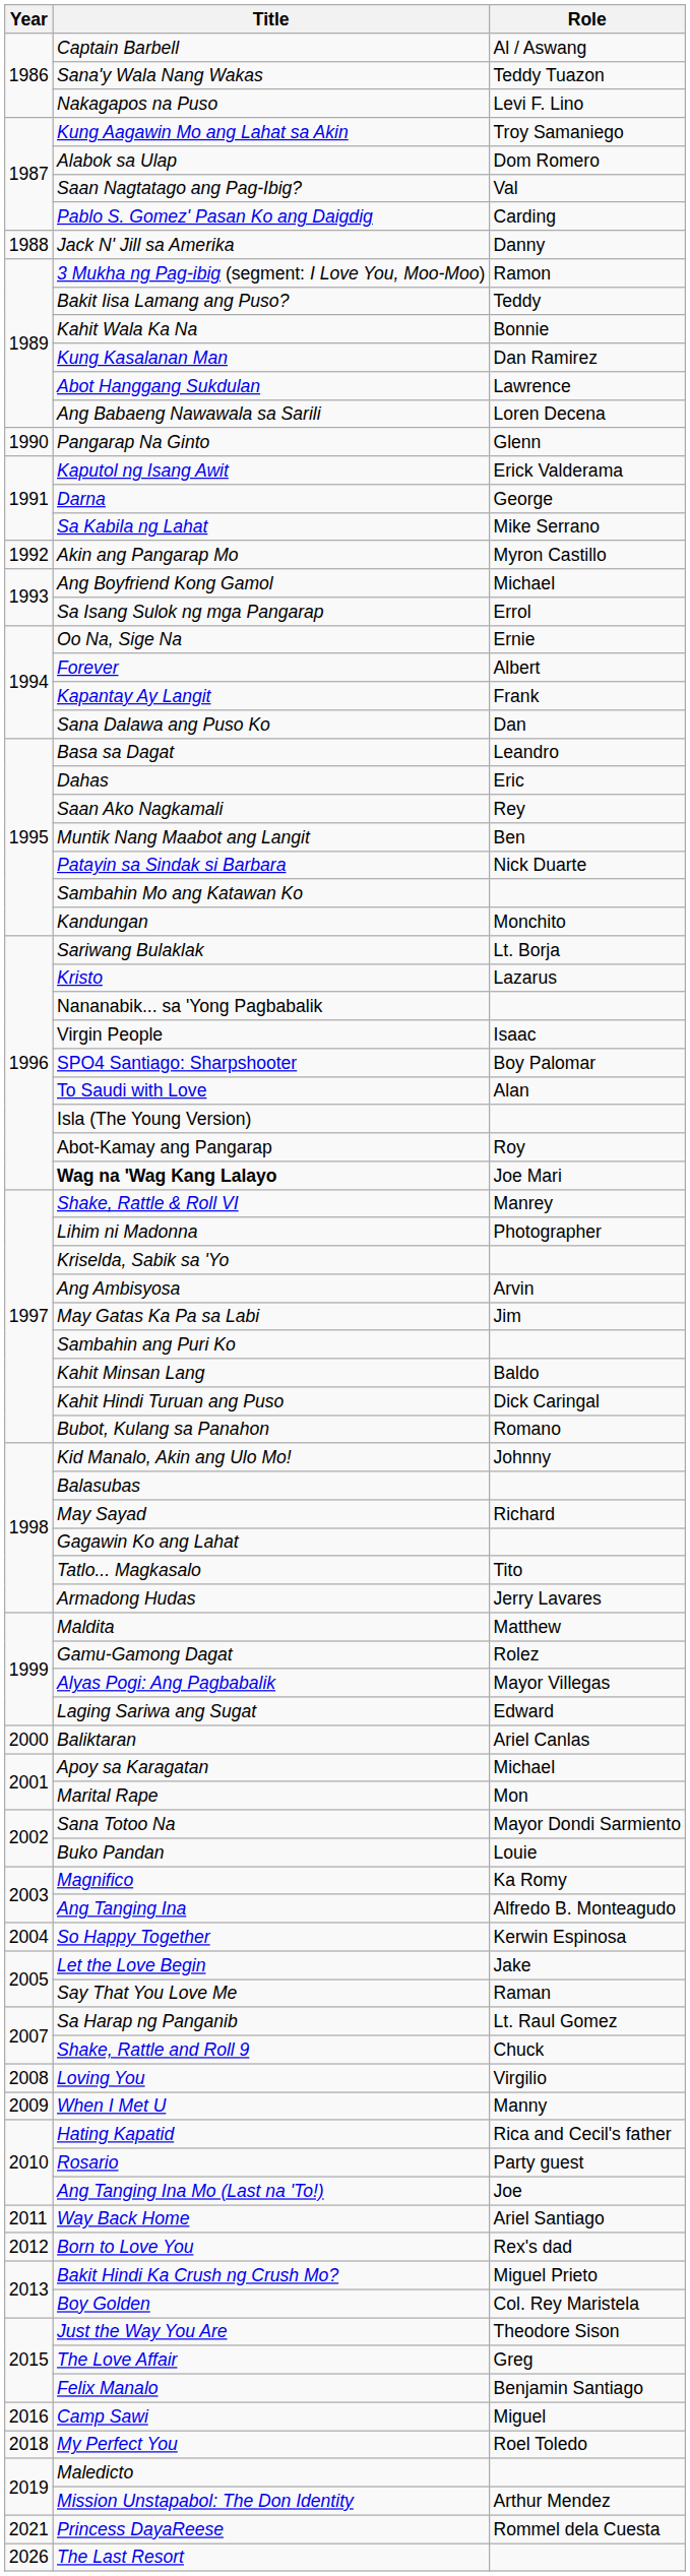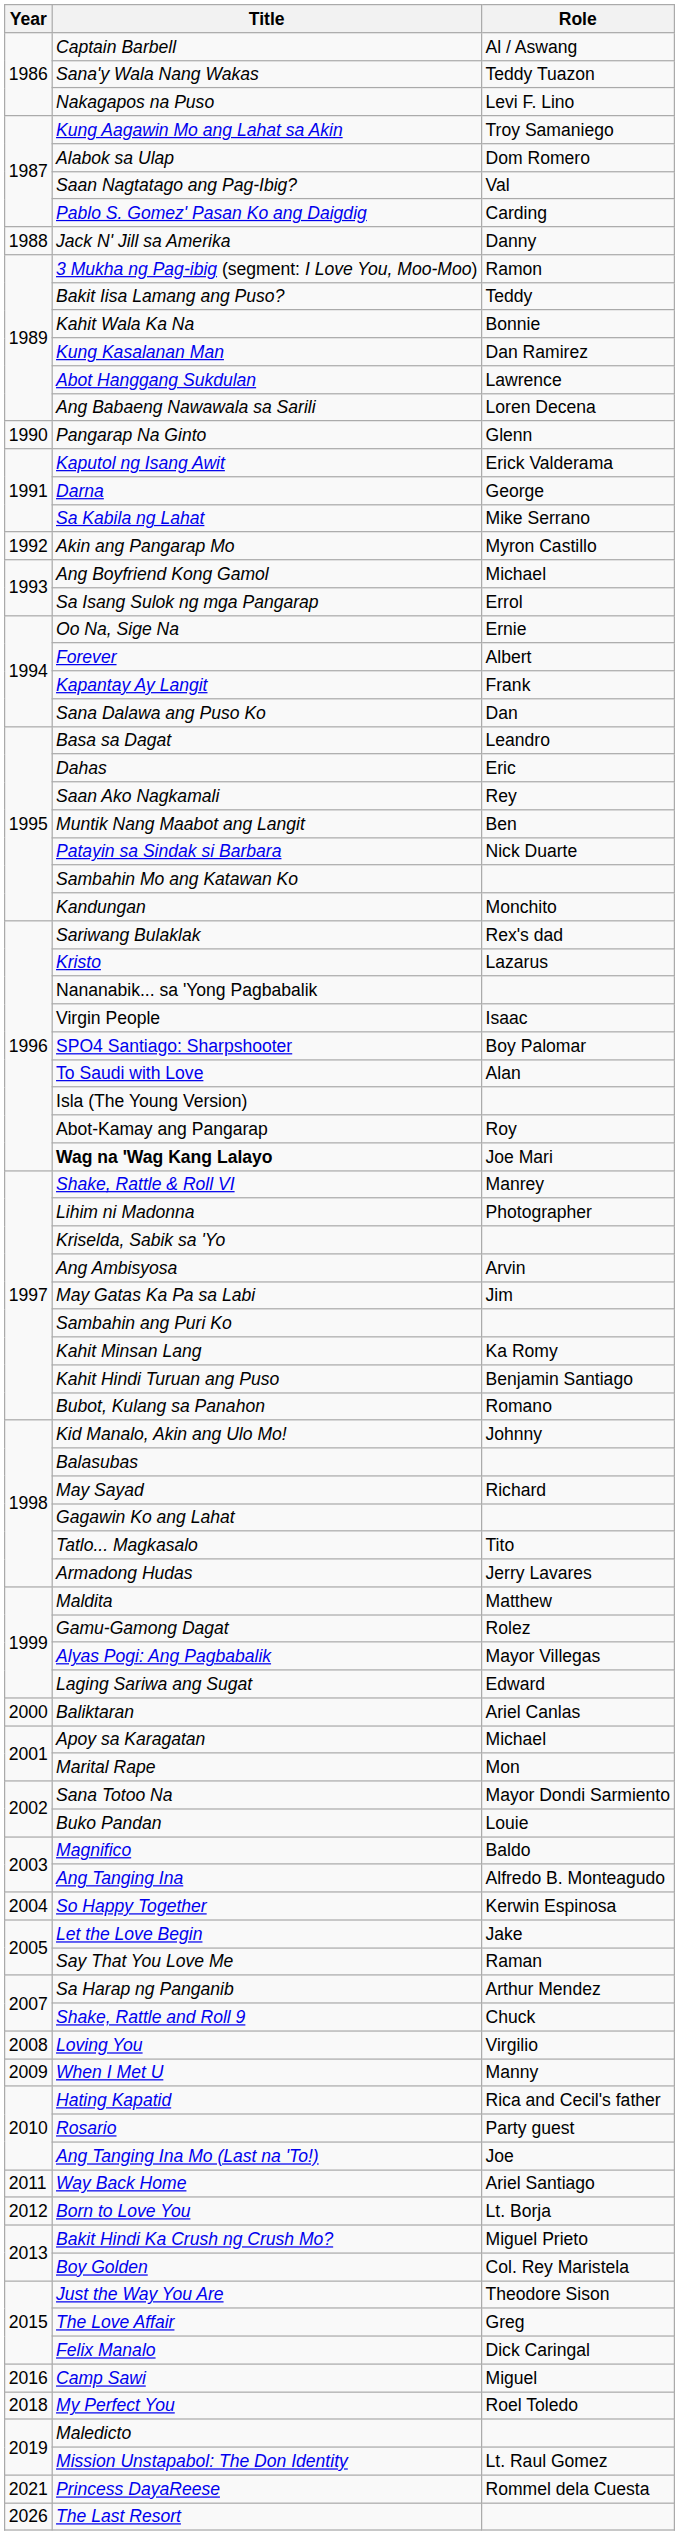Sariwang Bulaklak | Role: Lt. Borja -> Rex's dad
Kahit Minsan Lang | Role: Baldo -> Ka Romy
Kahit Hindi Turuan ang Puso | Role: Dick Caringal -> Benjamin Santiago
Magnifico | Role: Ka Romy -> Baldo
Sa Harap ng Panganib | Role: Lt. Raul Gomez -> Arthur Mendez
Born to Love You | Role: Rex's dad -> Lt. Borja
Felix Manalo | Role: Benjamin Santiago -> Dick Caringal
Mission Unstapabol: The Don Identity | Role: Arthur Mendez -> Lt. Raul Gomez
